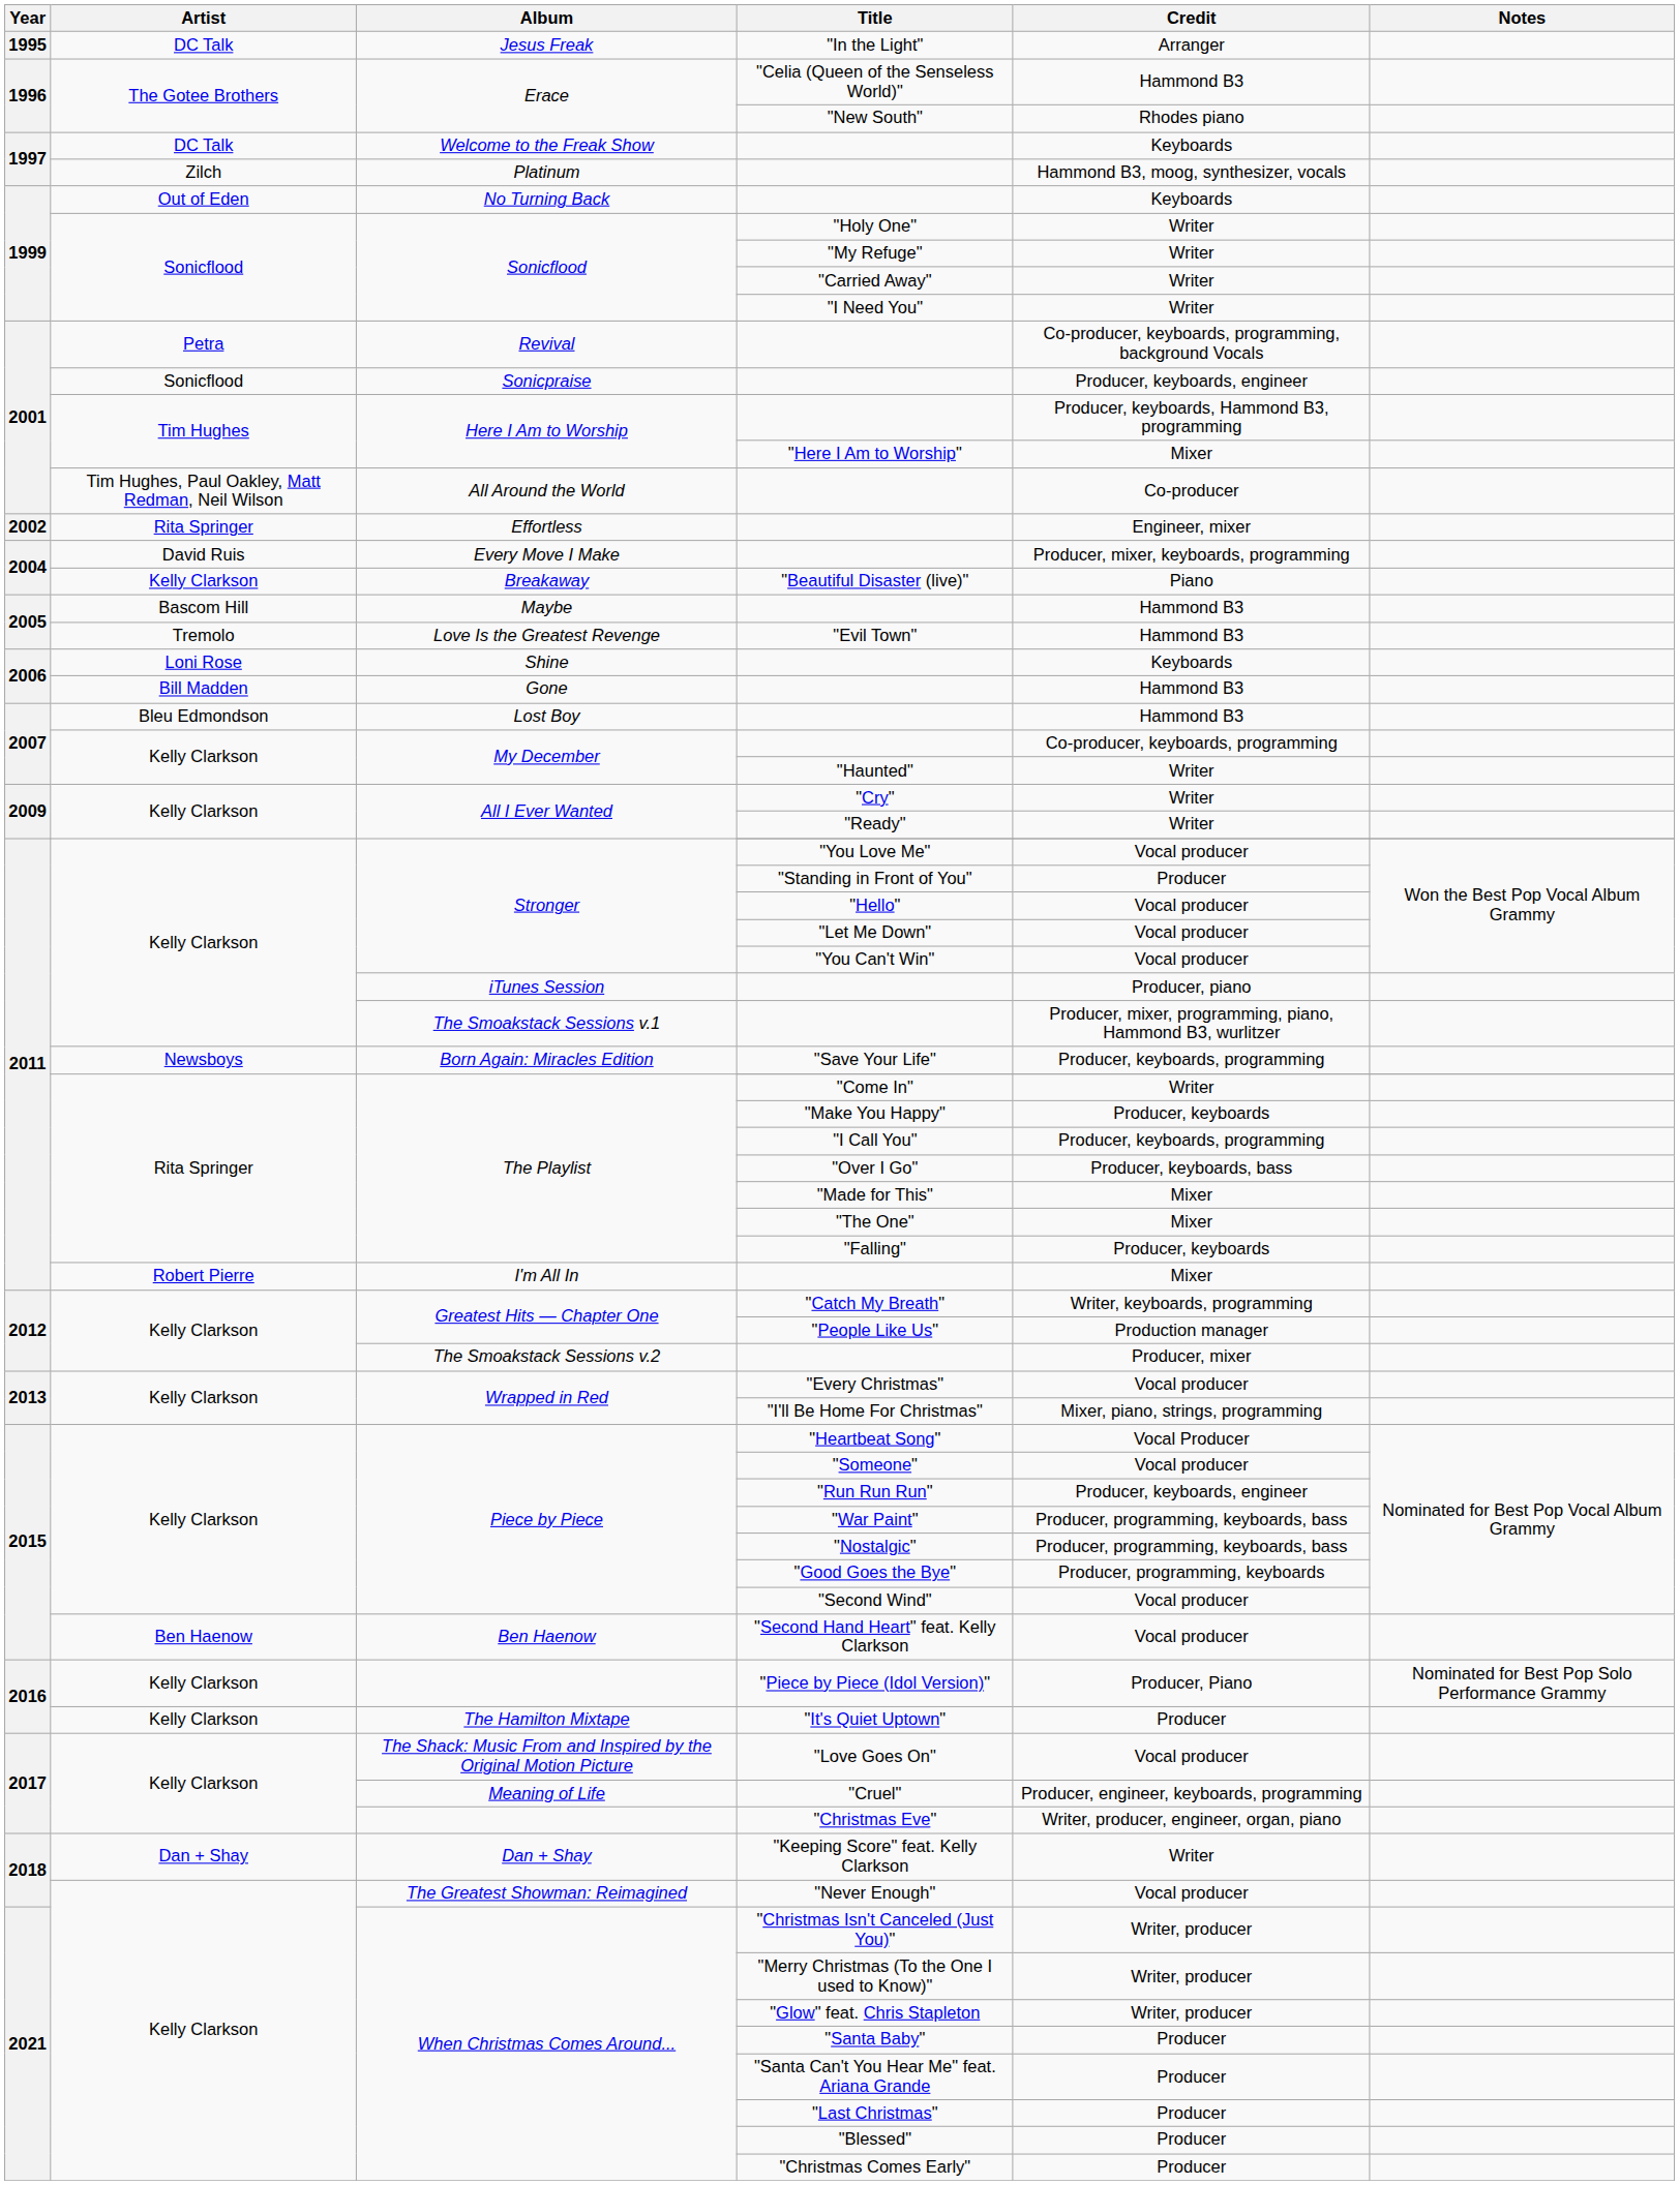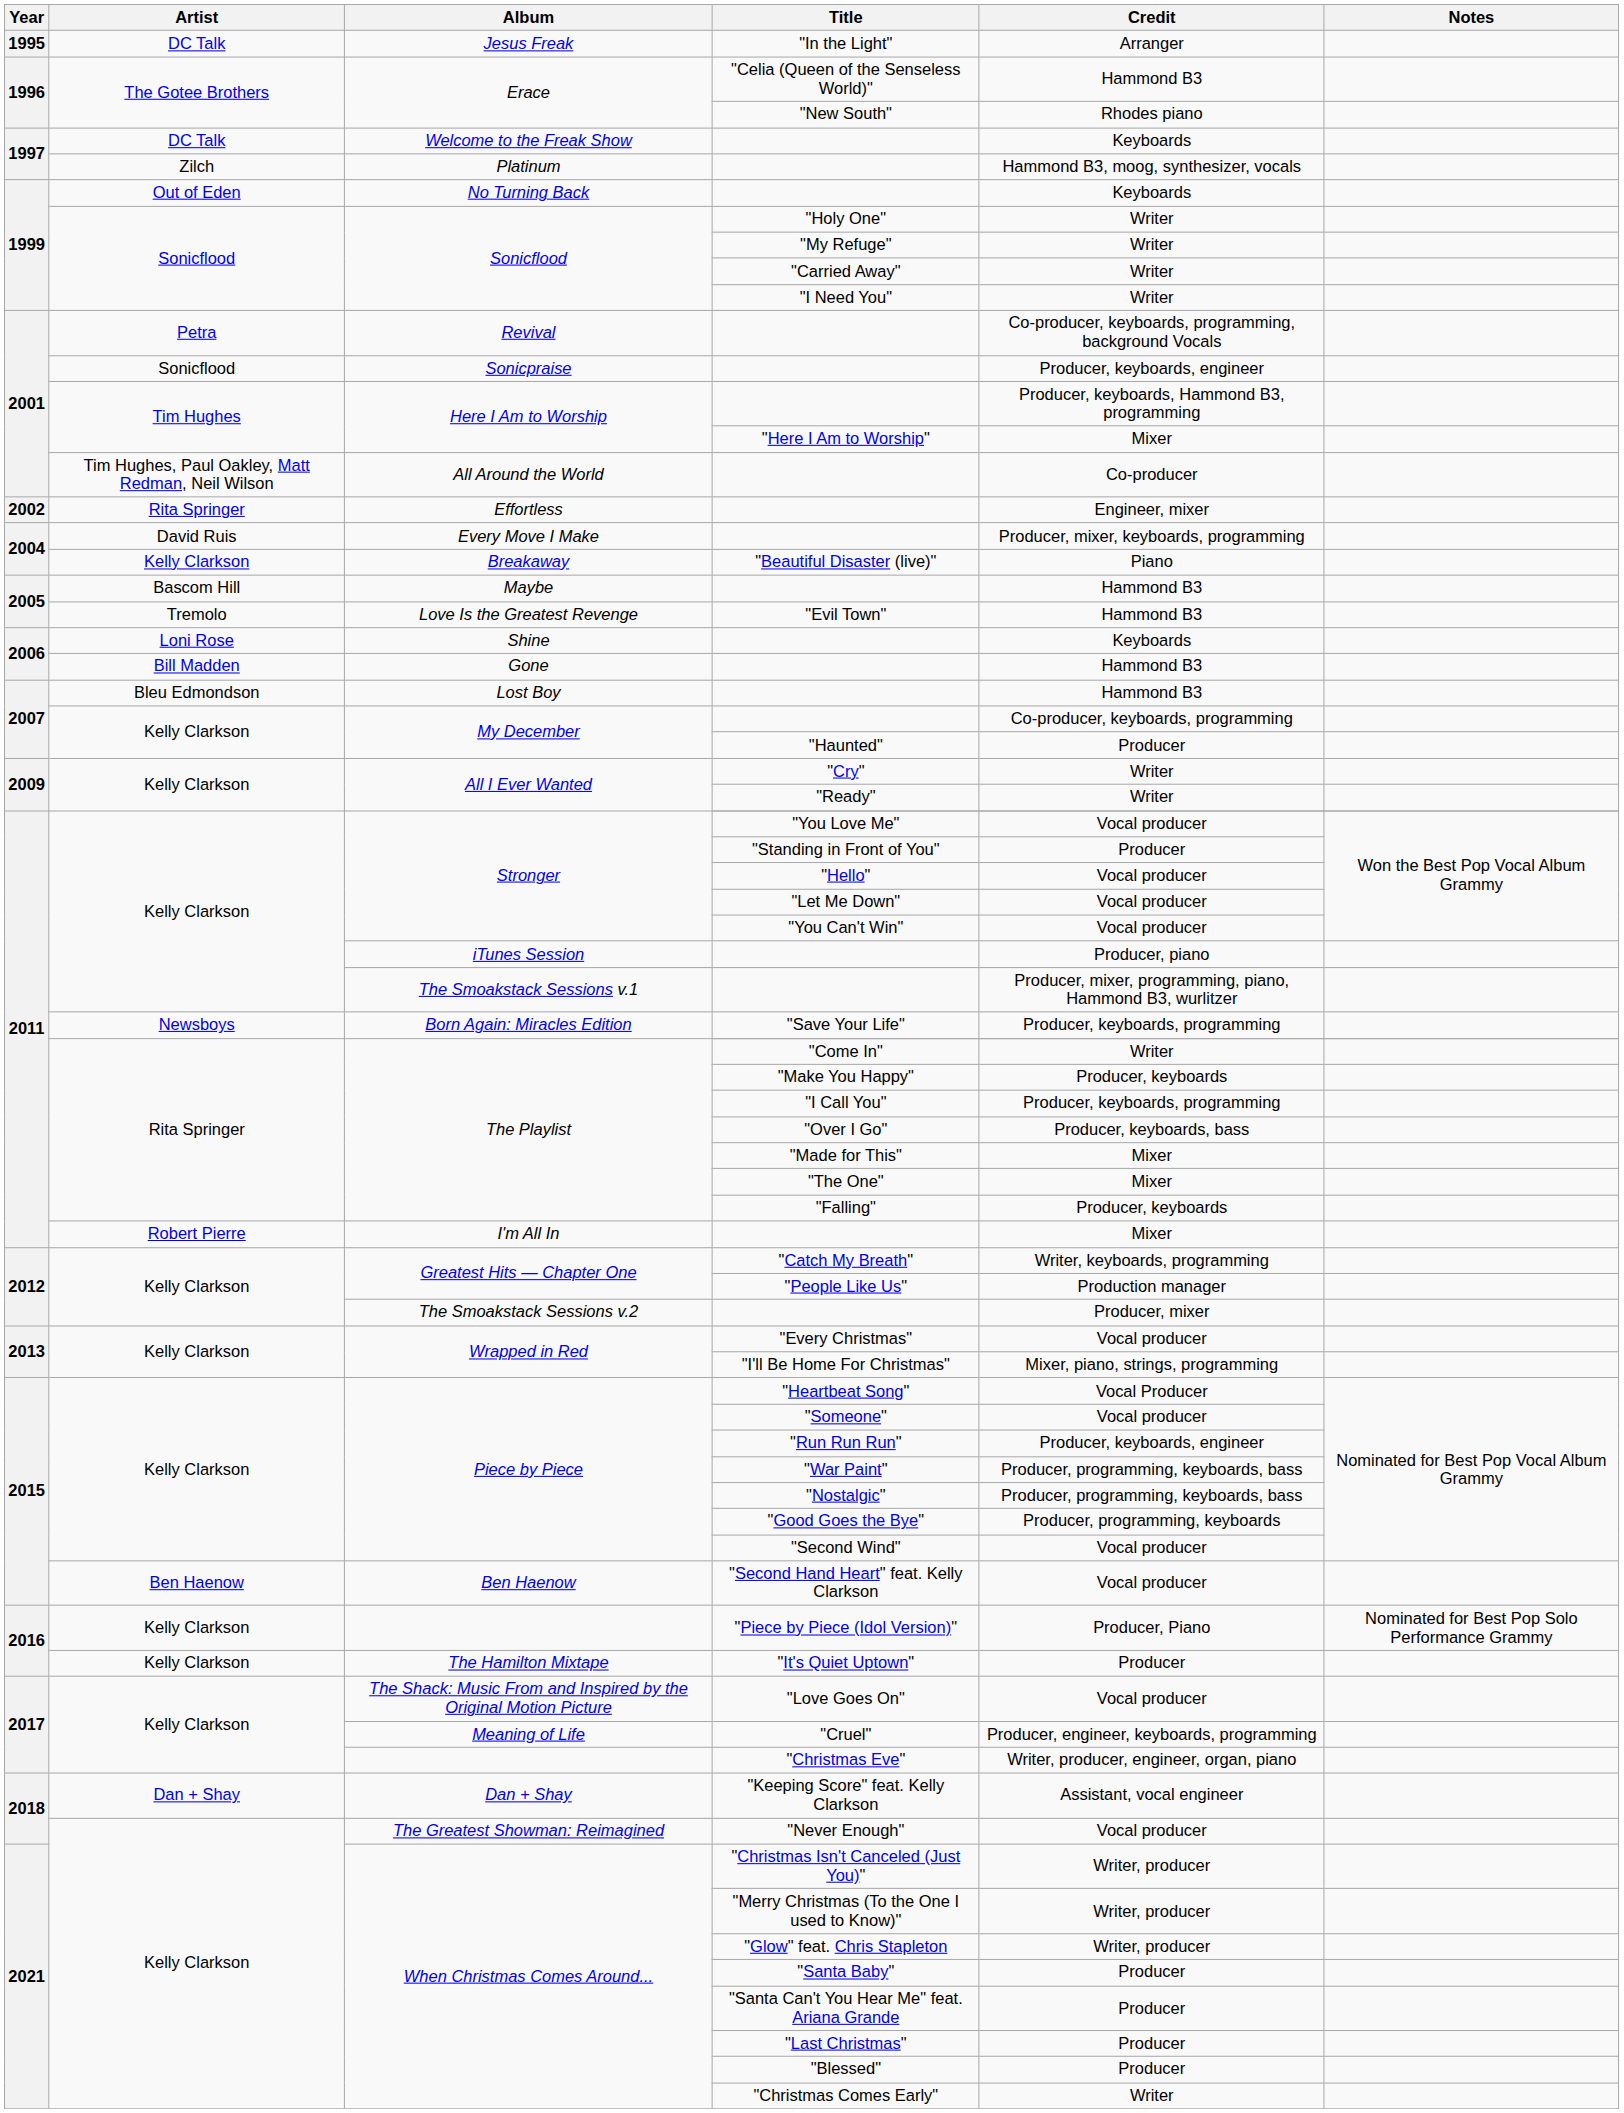"Haunted" | Credit: Writer -> Producer
"Keeping Score" feat. Kelly Clarkson | Credit: Writer -> Assistant, vocal engineer
"Christmas Comes Early" | Credit: Producer -> Writer
